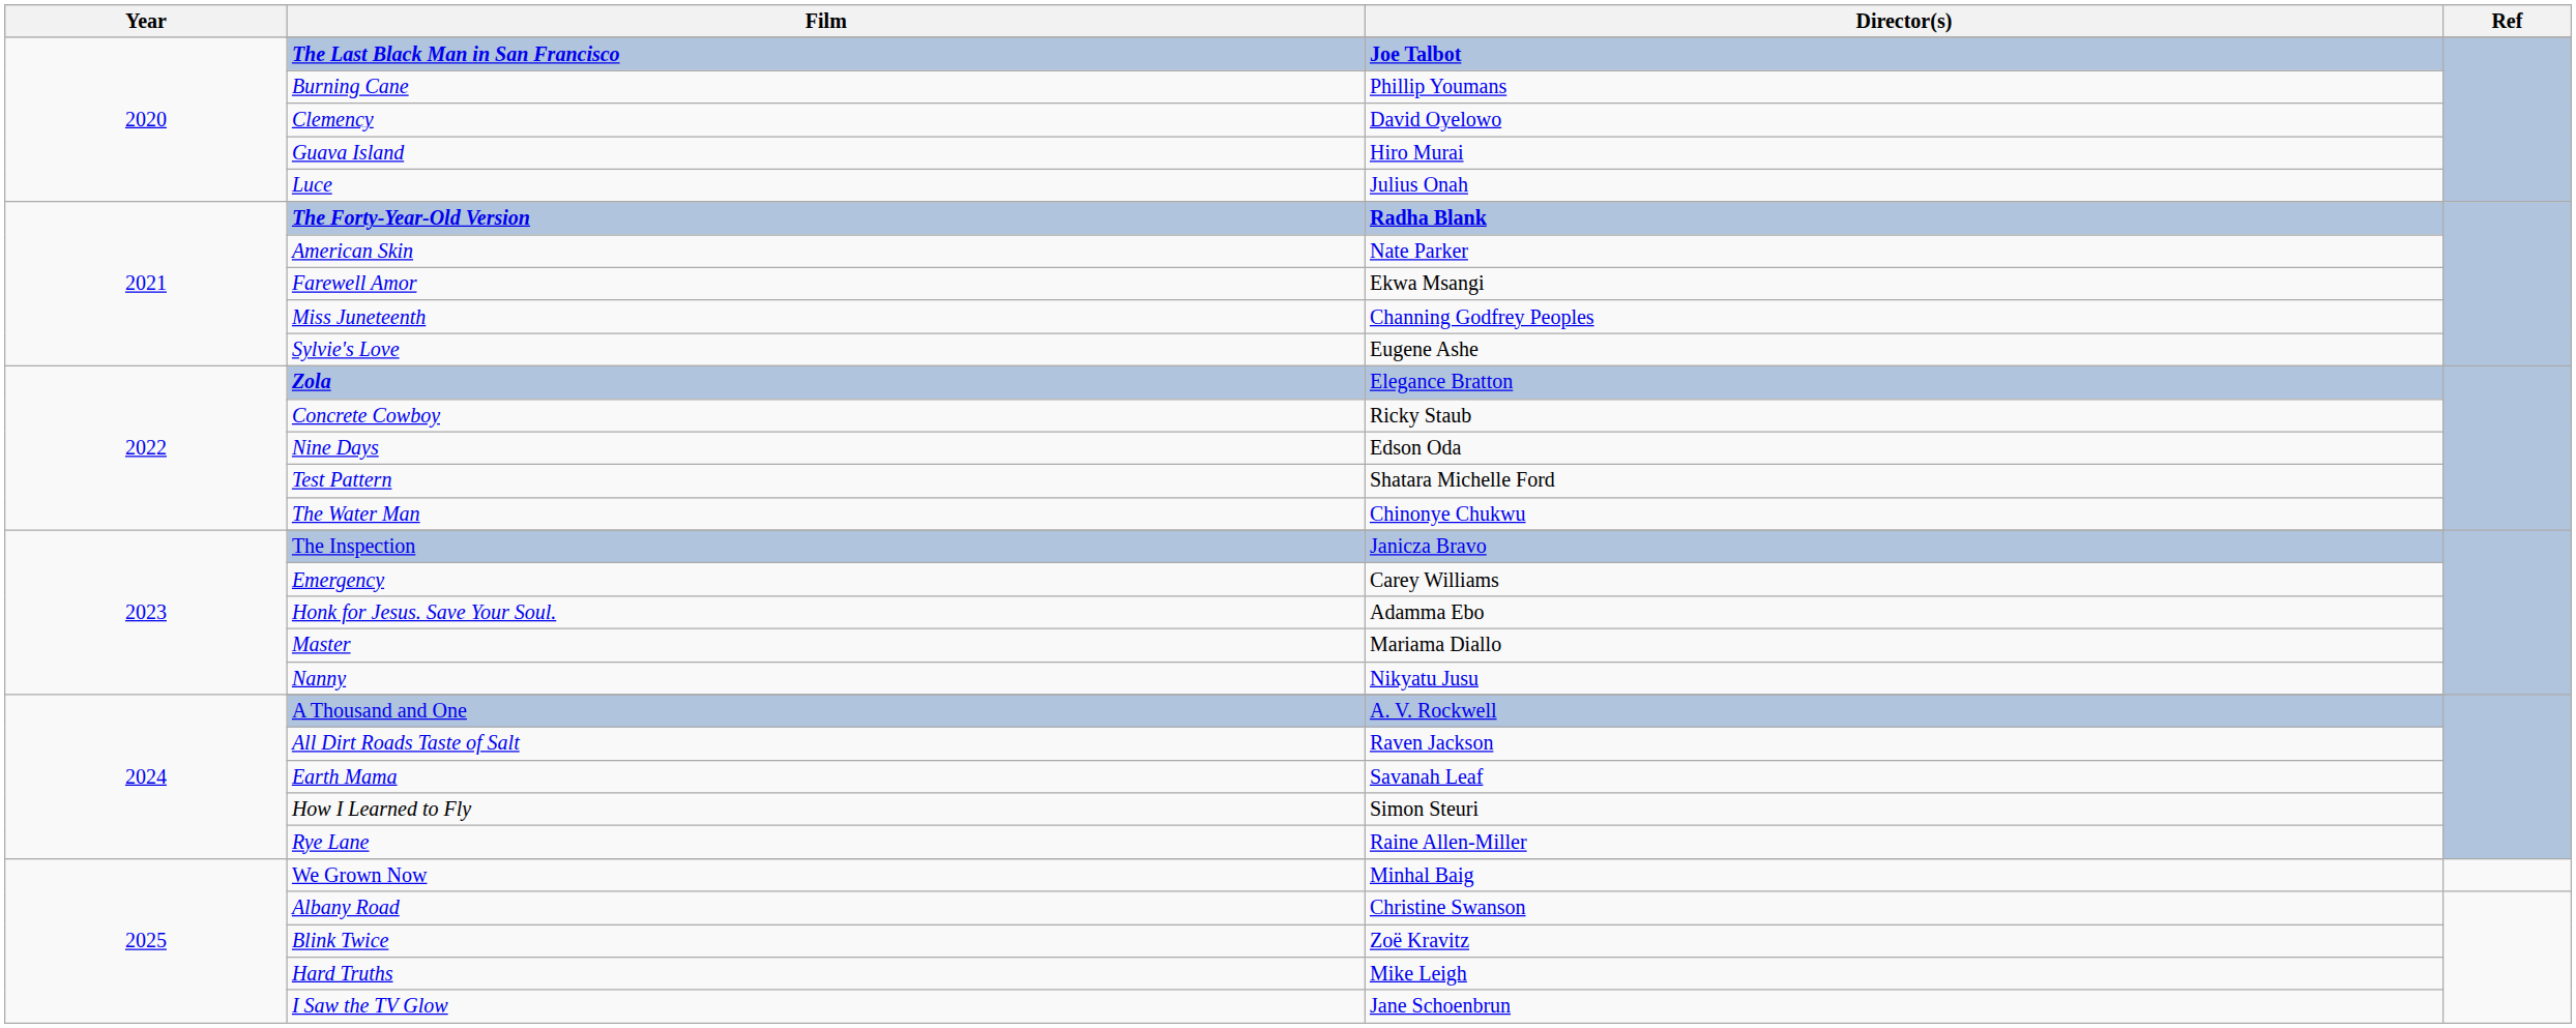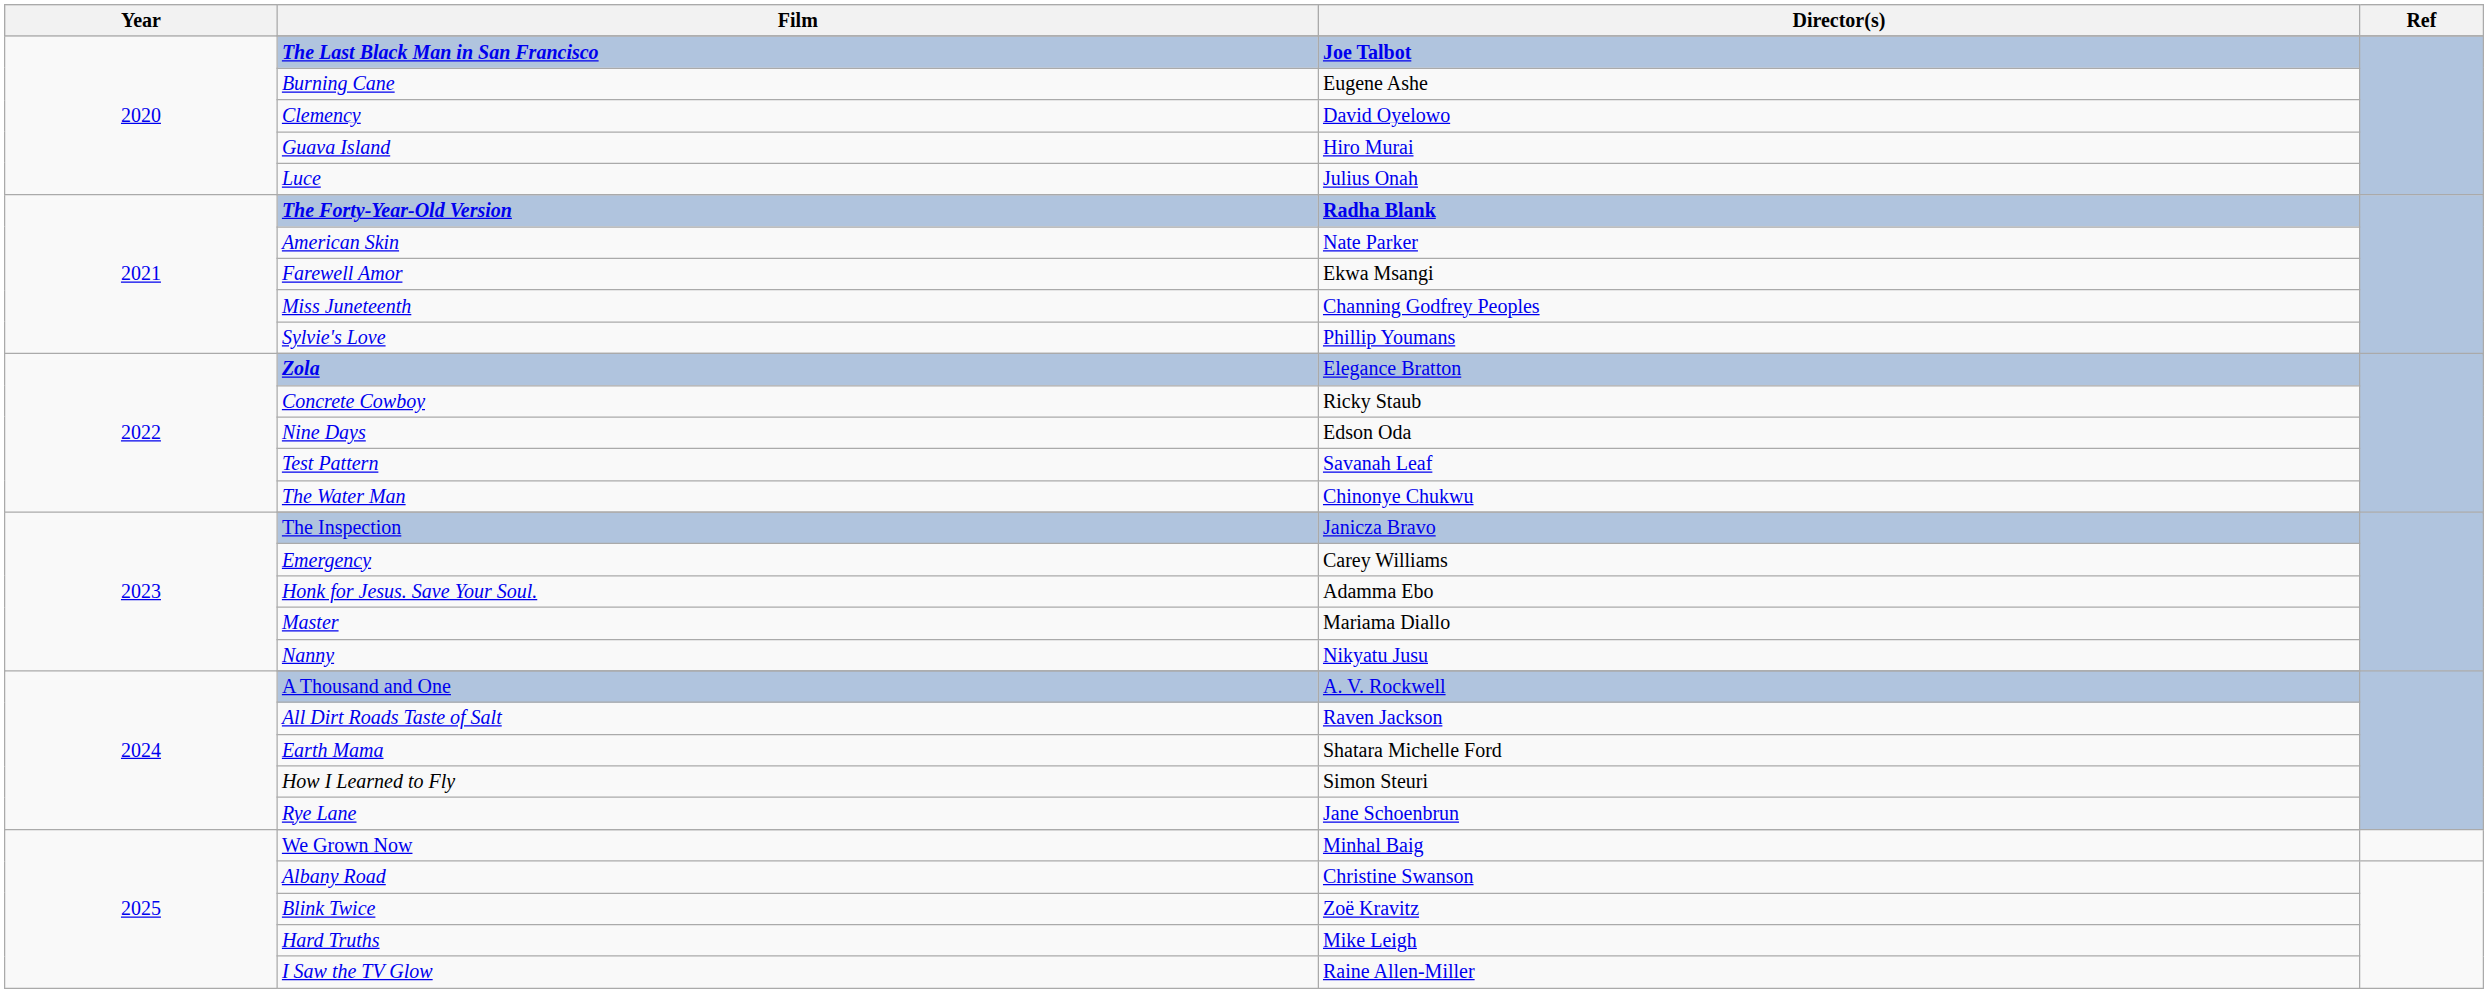Burning Cane | Director(s): Phillip Youmans -> Eugene Ashe
Sylvie's Love | Director(s): Eugene Ashe -> Phillip Youmans
Test Pattern | Director(s): Shatara Michelle Ford -> Savanah Leaf
Earth Mama | Director(s): Savanah Leaf -> Shatara Michelle Ford
Rye Lane | Director(s): Raine Allen-Miller -> Jane Schoenbrun
I Saw the TV Glow | Director(s): Jane Schoenbrun -> Raine Allen-Miller
